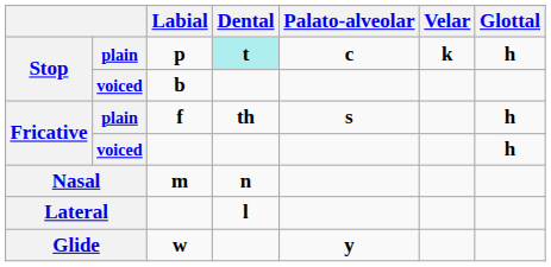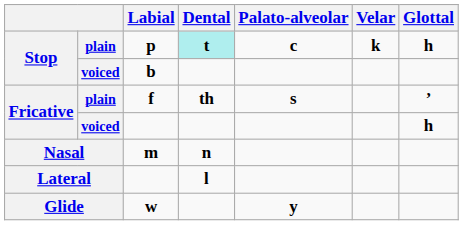f | Glottal: h -> ʼ
